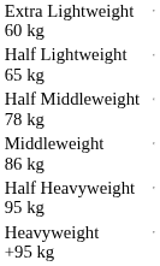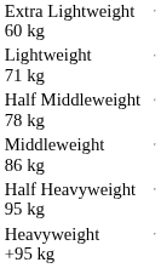- row: Half Lightweight 65 kg
+ row: Lightweight 71 kg
